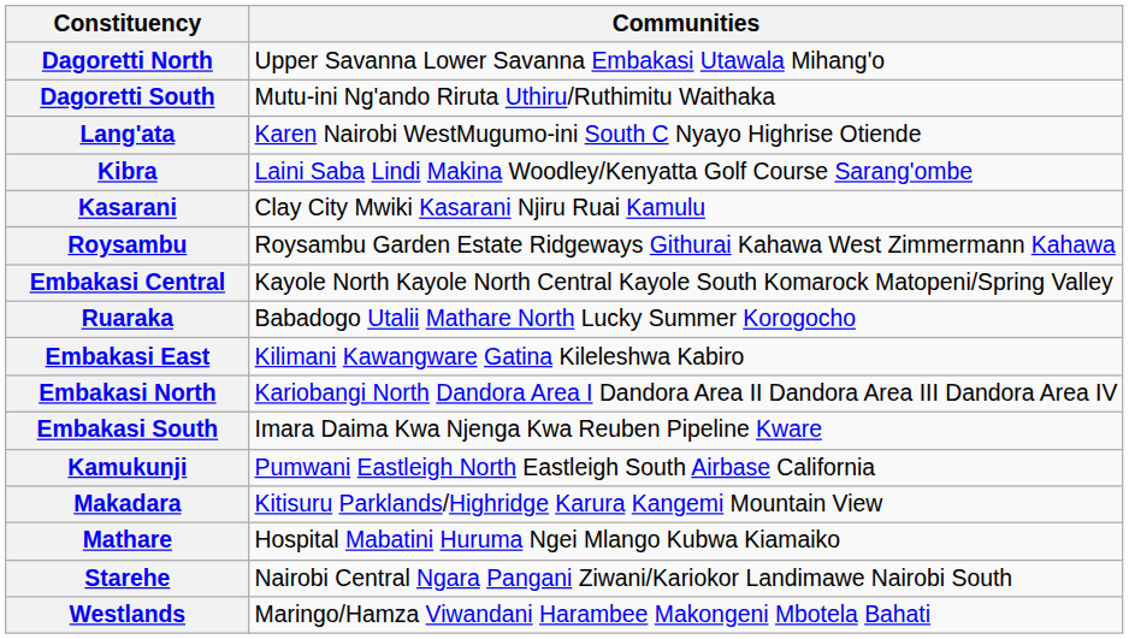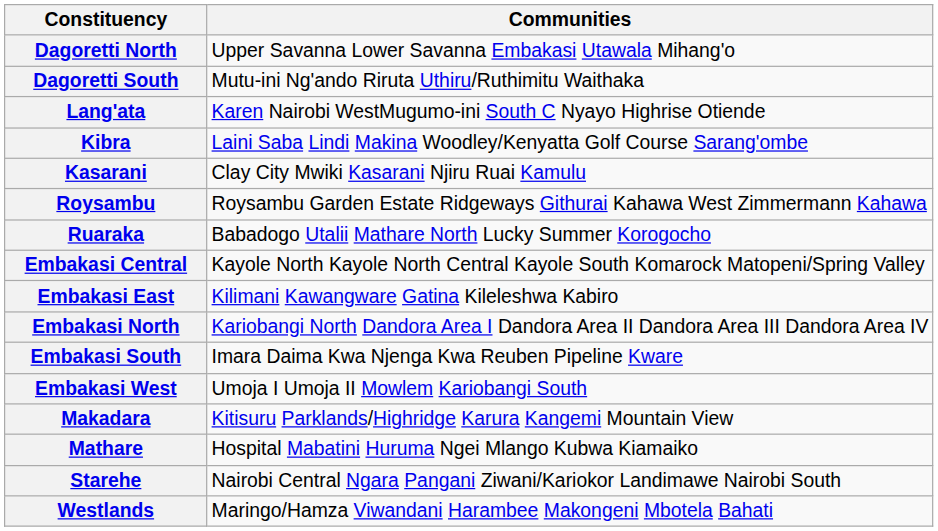rows swapped: Ruaraka <-> Embakasi Central
+ row: Embakasi West | Umoja I Umoja II Mowlem Kariobangi South
- row: Kamukunji | Pumwani Eastleigh North Eastleigh South Airbase California
